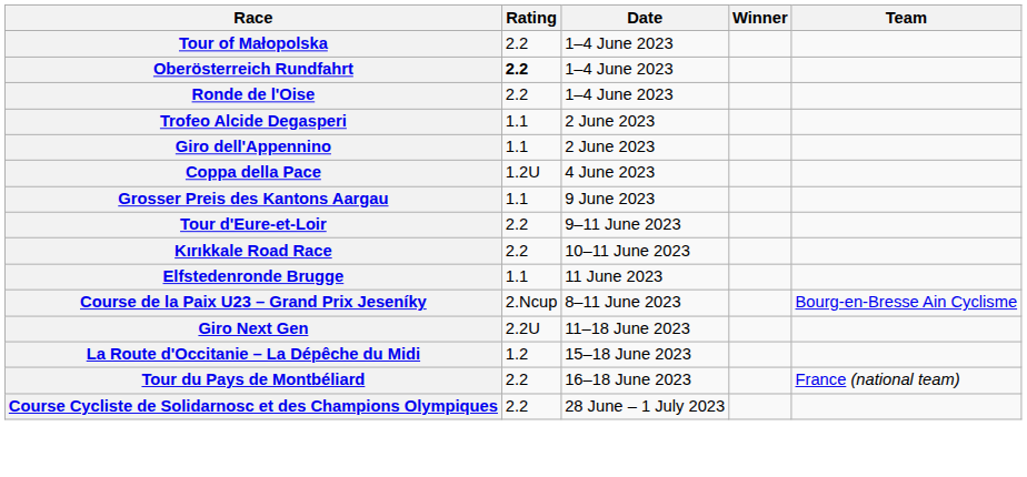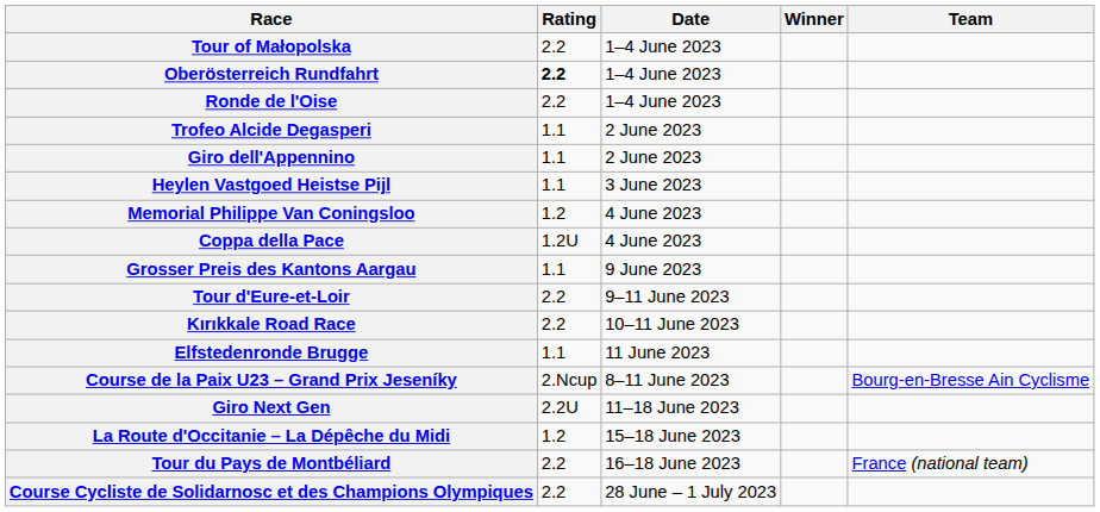+ row: Heylen Vastgoed Heistse Pijl | 1.1 | 3 June 2023
+ row: Memorial Philippe Van Coningsloo | 1.2 | 4 June 2023
